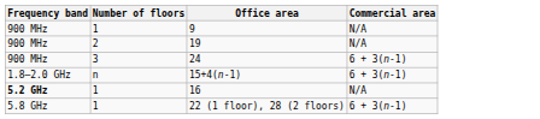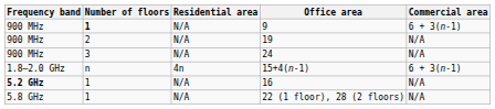+ column: Residential area | N/A | N/A | N/A | 4n | N/A | N/A
9 | Number of floors: normal -> bold
9 | Commercial area: N/A -> 6 + 3(n-1)
24 | Commercial area: 6 + 3(n-1) -> N/A
22 (1 floor), 28 (2 floors) | Commercial area: 6 + 3(n-1) -> N/A
